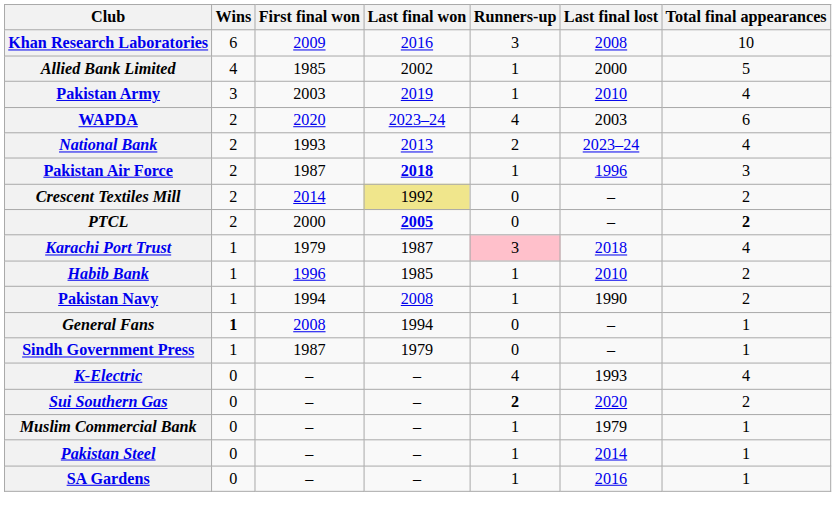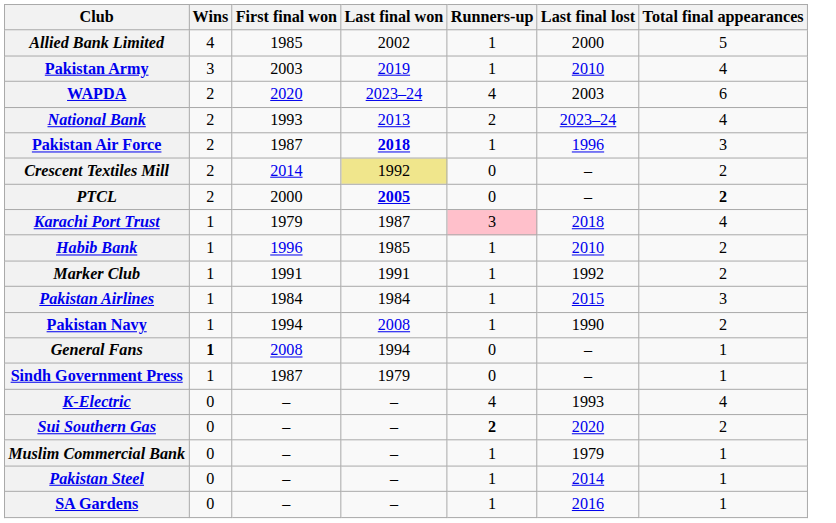- row: Khan Research Laboratories | 6 | 2009 | 2016 | 3 | 2008 | 10
+ row: Marker Club | 1 | 1991 | 1991 | 1 | 1992 | 2
+ row: Pakistan Airlines | 1 | 1984 | 1984 | 1 | 2015 | 3
